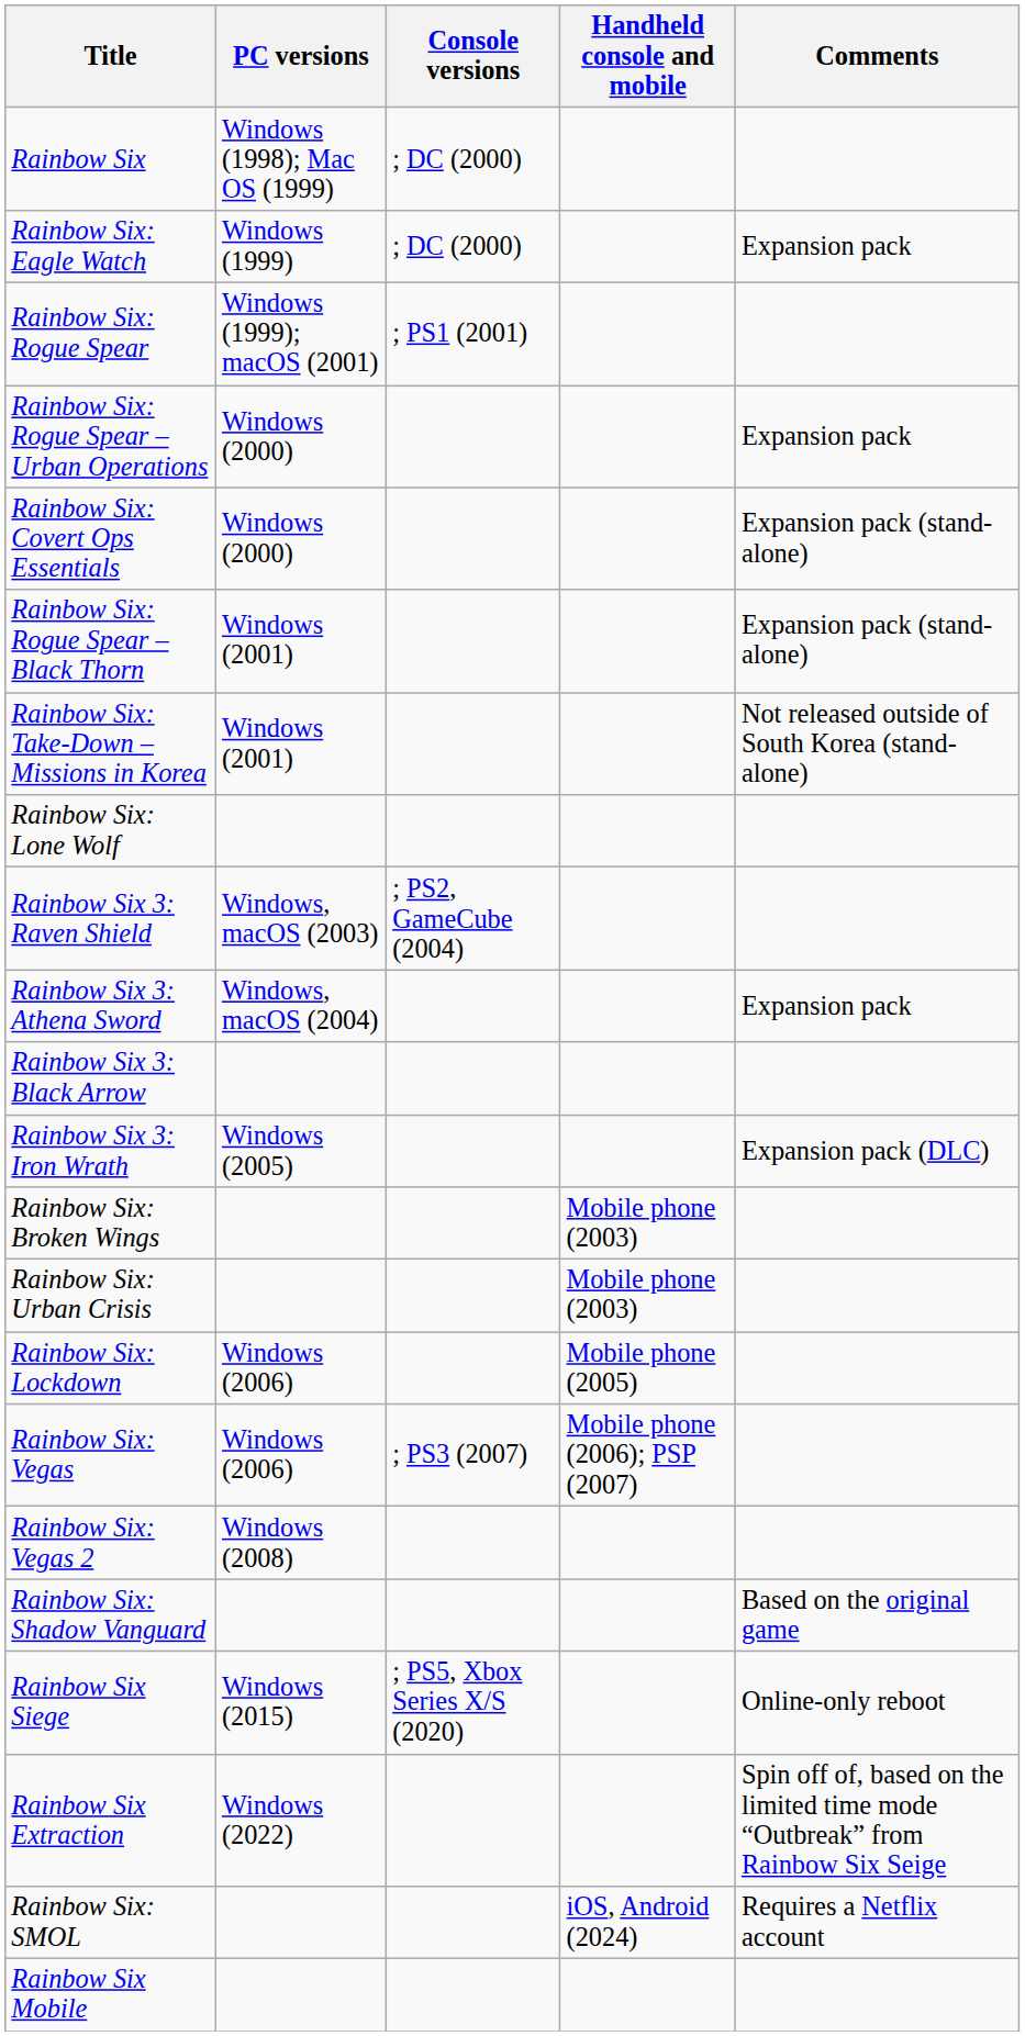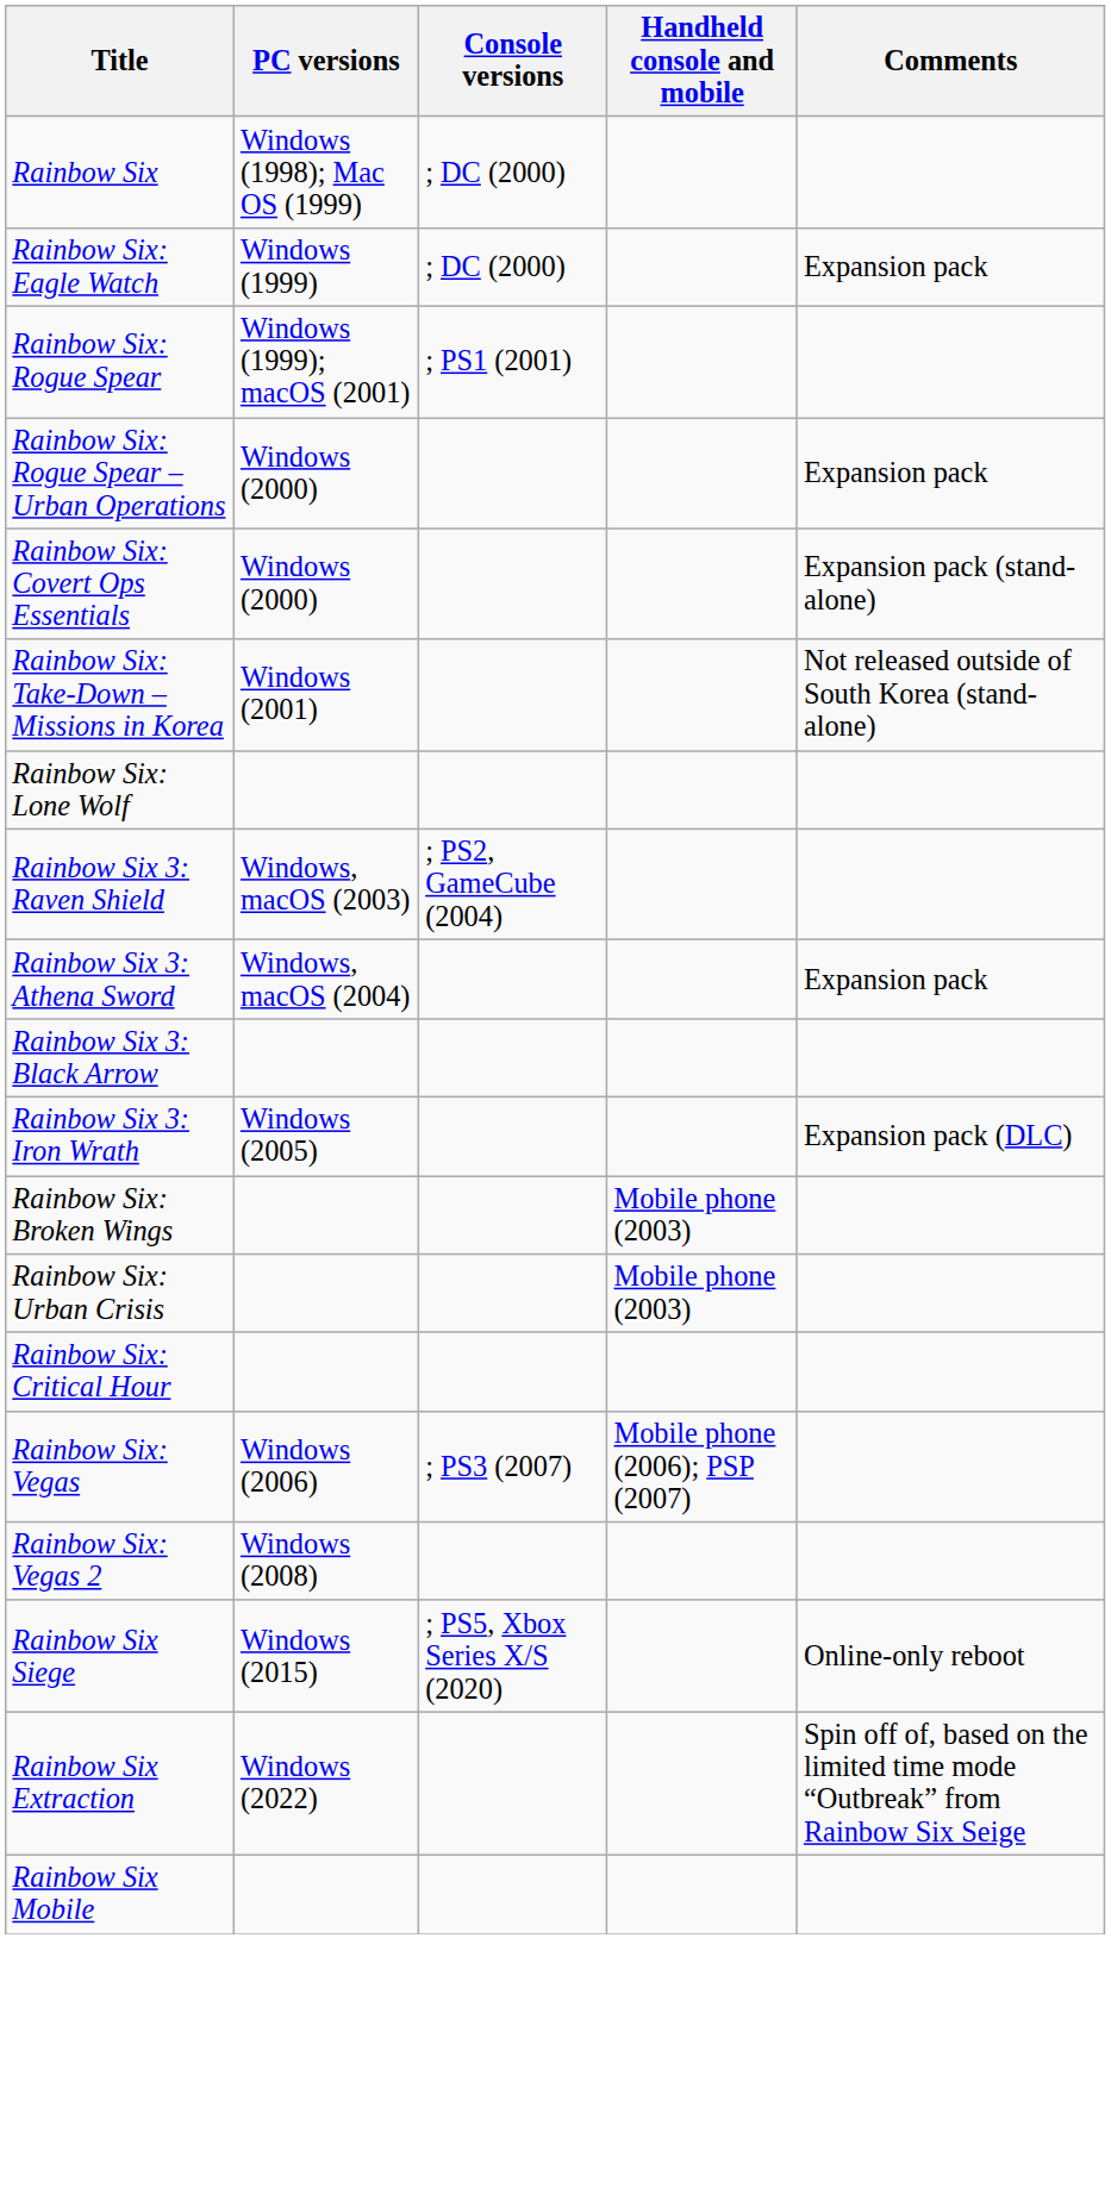- row: Rainbow Six: Rogue Spear – Black Thorn | Windows (2001) | Expansion pack (stand-alone)
- row: Rainbow Six: Lockdown | Windows (2006) | Mobile phone (2005)
+ row: Rainbow Six: Critical Hour
- row: Rainbow Six: Shadow Vanguard | Based on the original game
- row: Rainbow Six: SMOL | iOS, Android (2024) | Requires a Netflix account
